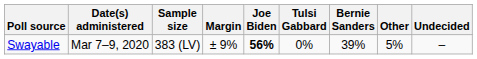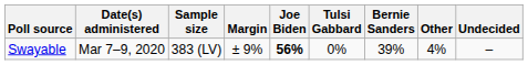Swayable | Other: 5% -> 4%
